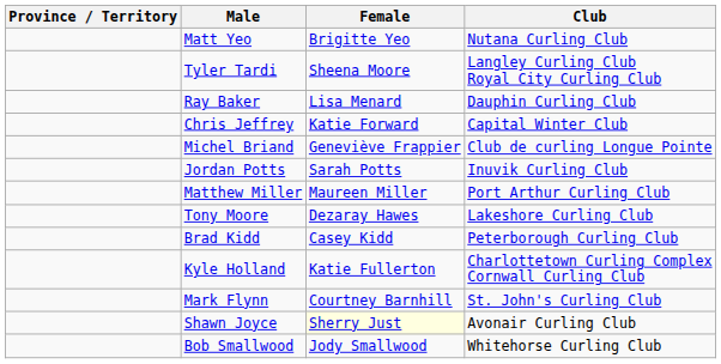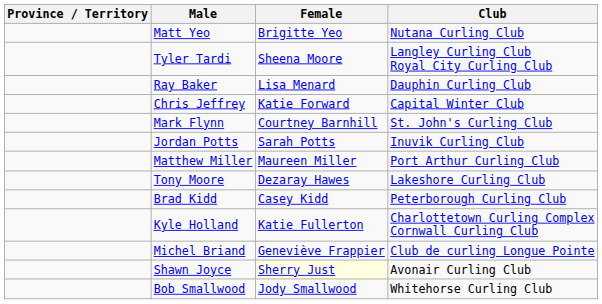rows swapped: Mark Flynn <-> Michel Briand
